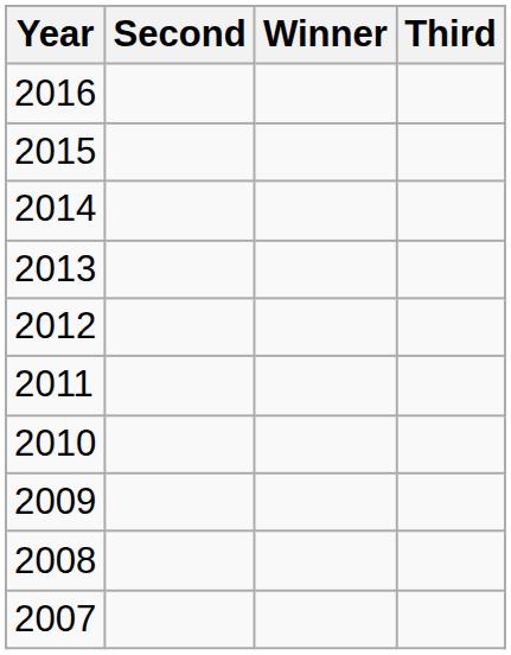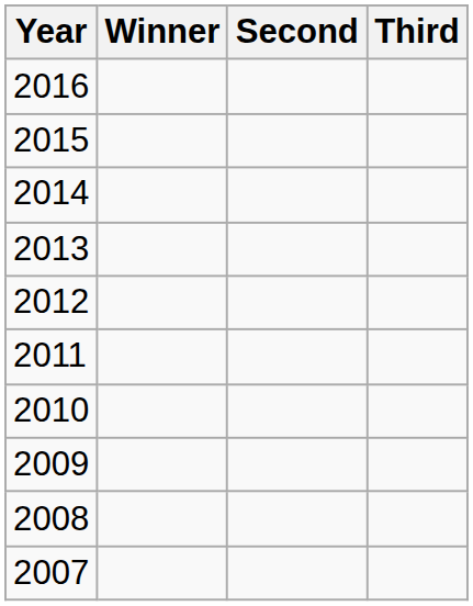columns swapped: Winner <-> Second
